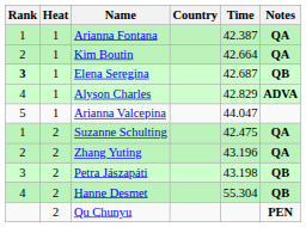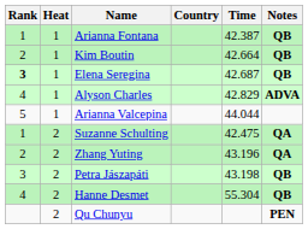Arianna Fontana | Notes: QA -> QB
Kim Boutin | Notes: QA -> QB
Arianna Valcepina | Time: 44.047 -> 44.044
